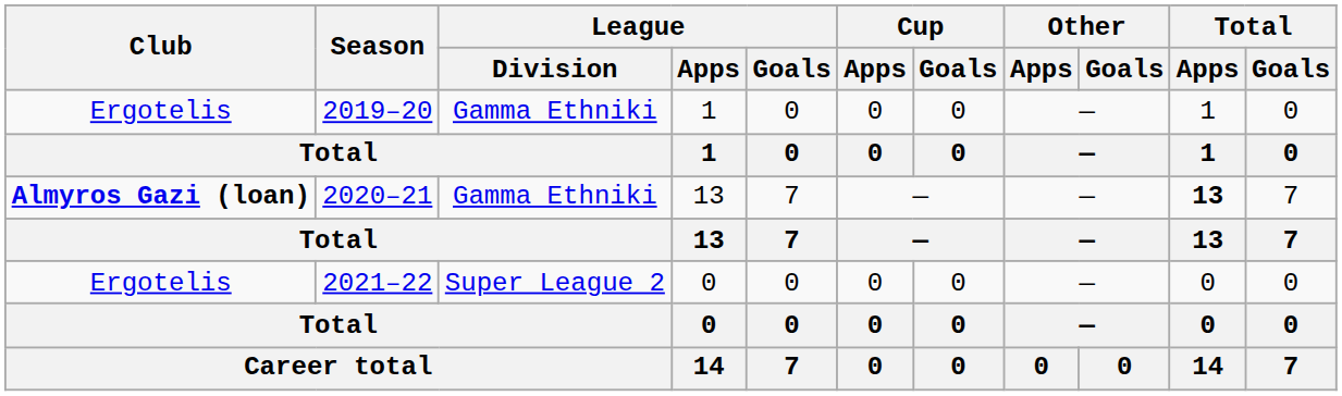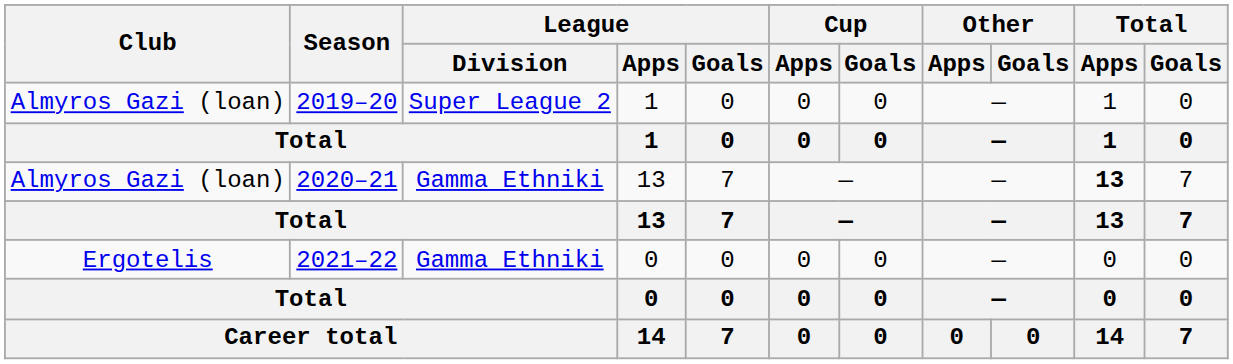2019–20 | Club: Ergotelis -> Almyros Gazi (loan)
2019–20 | League / Division: Gamma Ethniki -> Super League 2
2020–21 | Club: bold -> normal
2021–22 | League / Division: Super League 2 -> Gamma Ethniki
